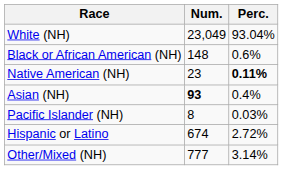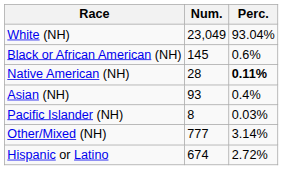Black or African American (NH) | Num.: 148 -> 145
Native American (NH) | Num.: 23 -> 28
Asian (NH) | Num.: bold -> normal
rows swapped: Other/Mixed (NH) <-> Hispanic or Latino
